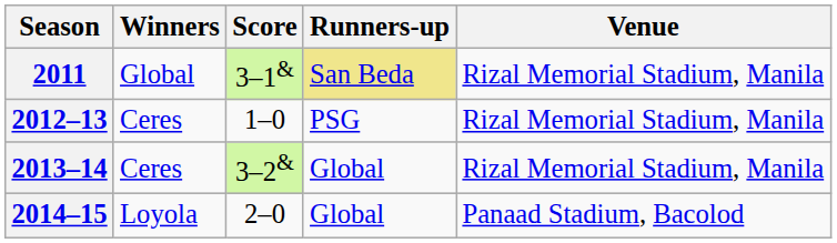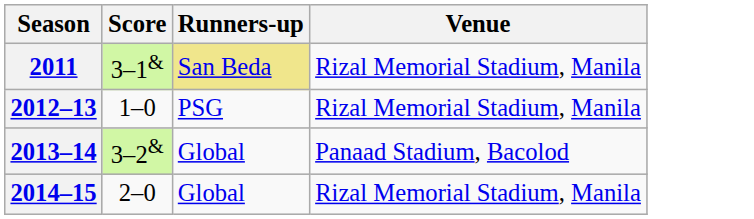- column: Winners | Global | Ceres | Ceres | Loyola
2013–14 | Venue: Rizal Memorial Stadium, Manila -> Panaad Stadium, Bacolod
2014–15 | Venue: Panaad Stadium, Bacolod -> Rizal Memorial Stadium, Manila
